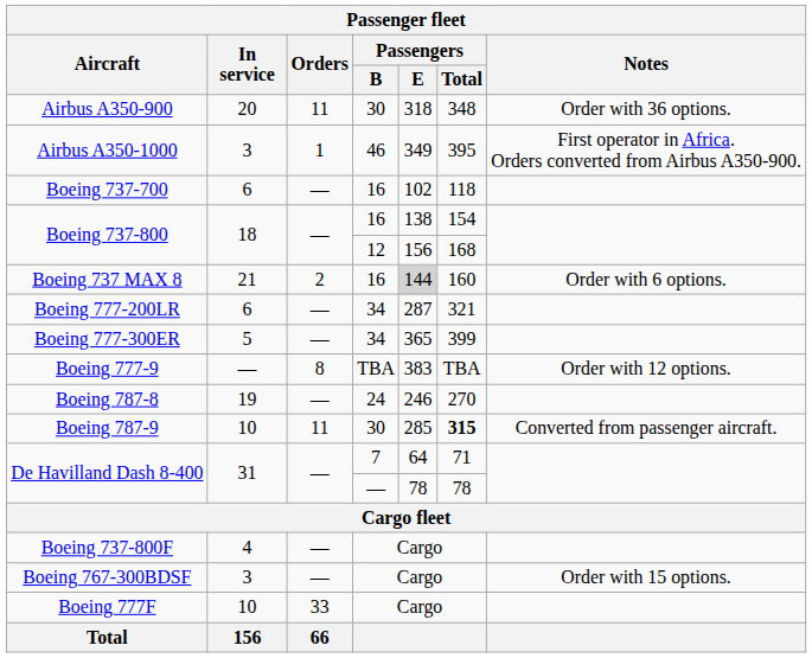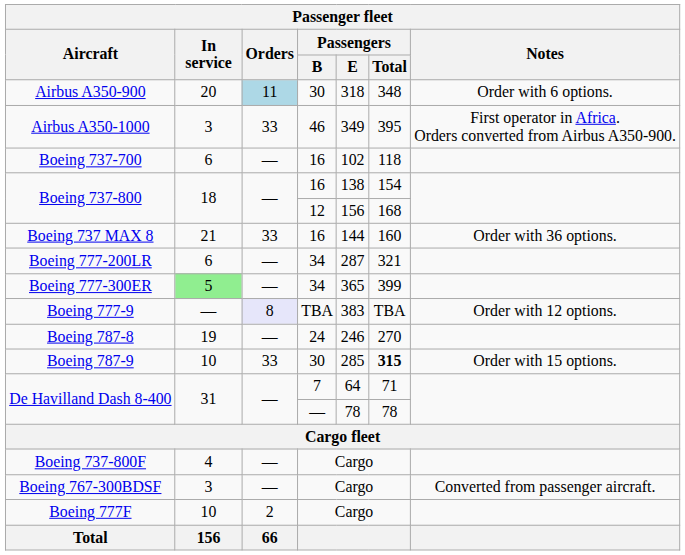Airbus A350-900 | Orders: no background -> lightblue background
Airbus A350-900 | Notes: Order with 36 options. -> Order with 6 options.
Airbus A350-1000 | Orders: 1 -> 33
Boeing 737 MAX 8 | Orders: 2 -> 33
Boeing 737 MAX 8 | Passengers / E: lightgrey background -> no background
Boeing 737 MAX 8 | Notes: Order with 6 options. -> Order with 36 options.
Boeing 777-300ER | In service: no background -> lightgreen background
Boeing 777-9 | Orders: no background -> lavender background
Boeing 787-9 | Orders: 11 -> 33
Boeing 787-9 | Notes: Converted from passenger aircraft. -> Order with 15 options.
Boeing 767-300BDSF | Notes: Order with 15 options. -> Converted from passenger aircraft.
Boeing 777F | Orders: 33 -> 2
